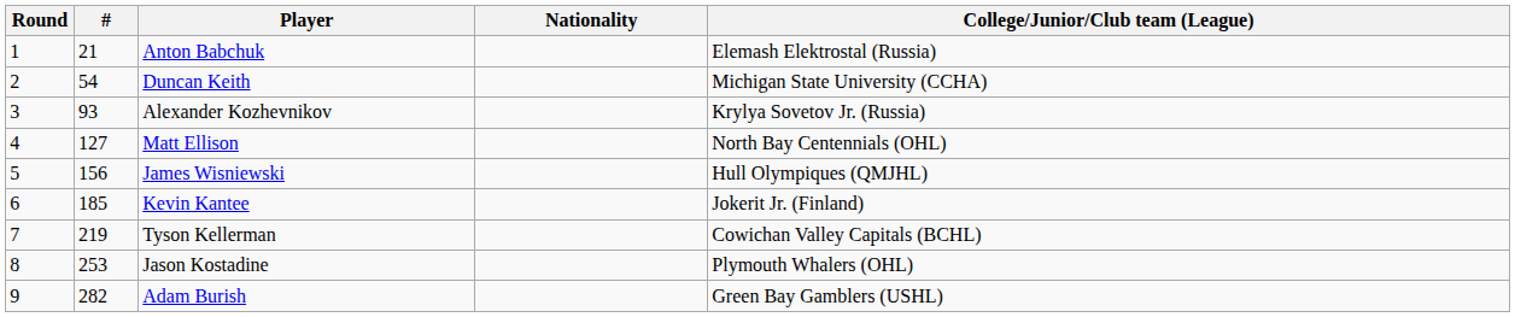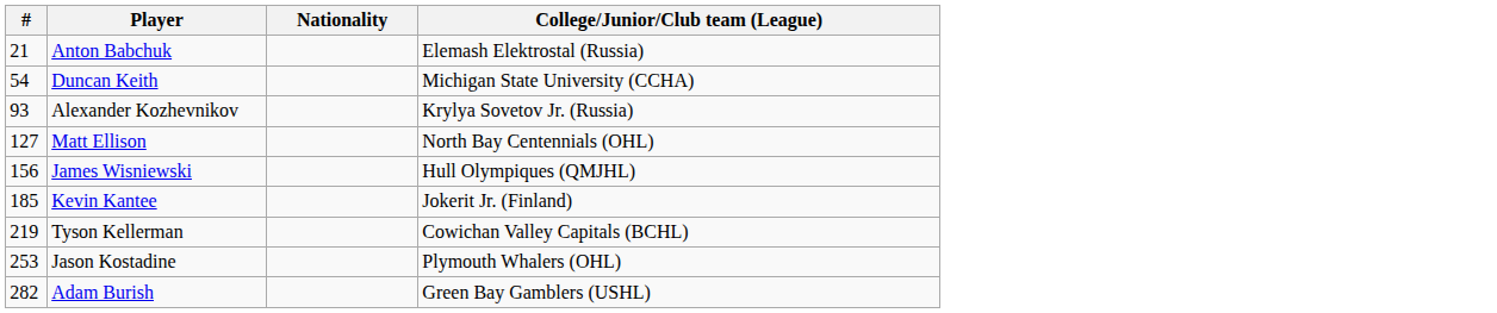- column: Round | 1 | 2 | 3 | 4 | 5 | 6 | 7 | 8 | 9
